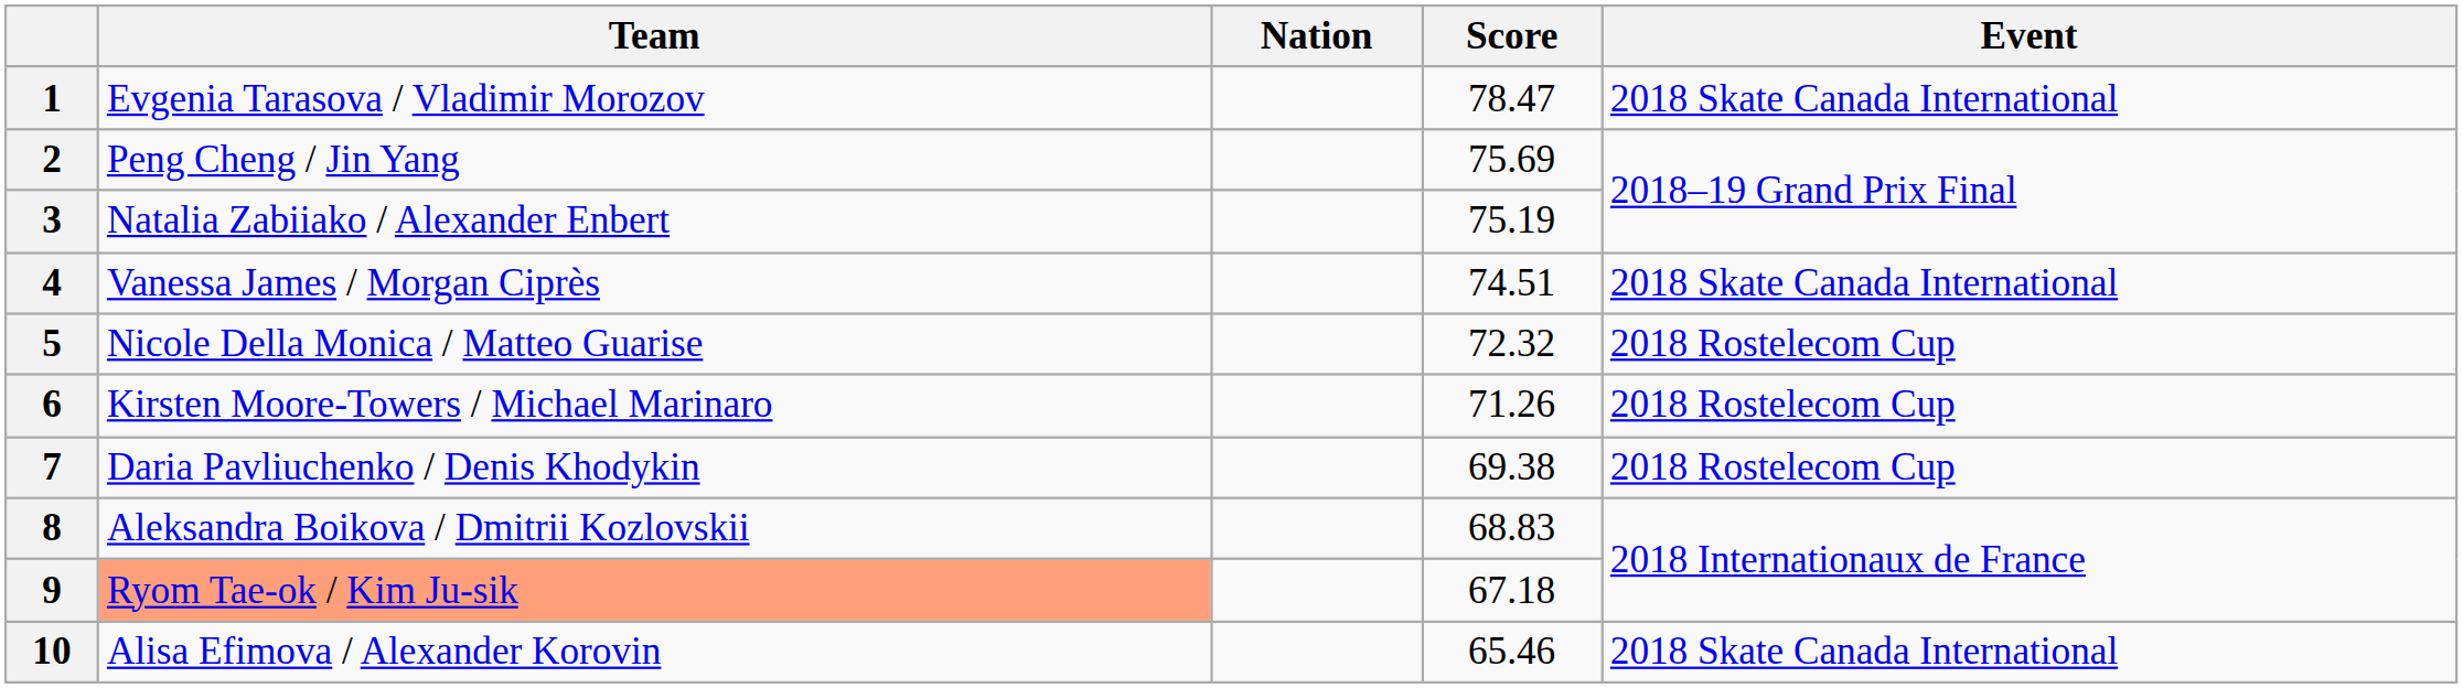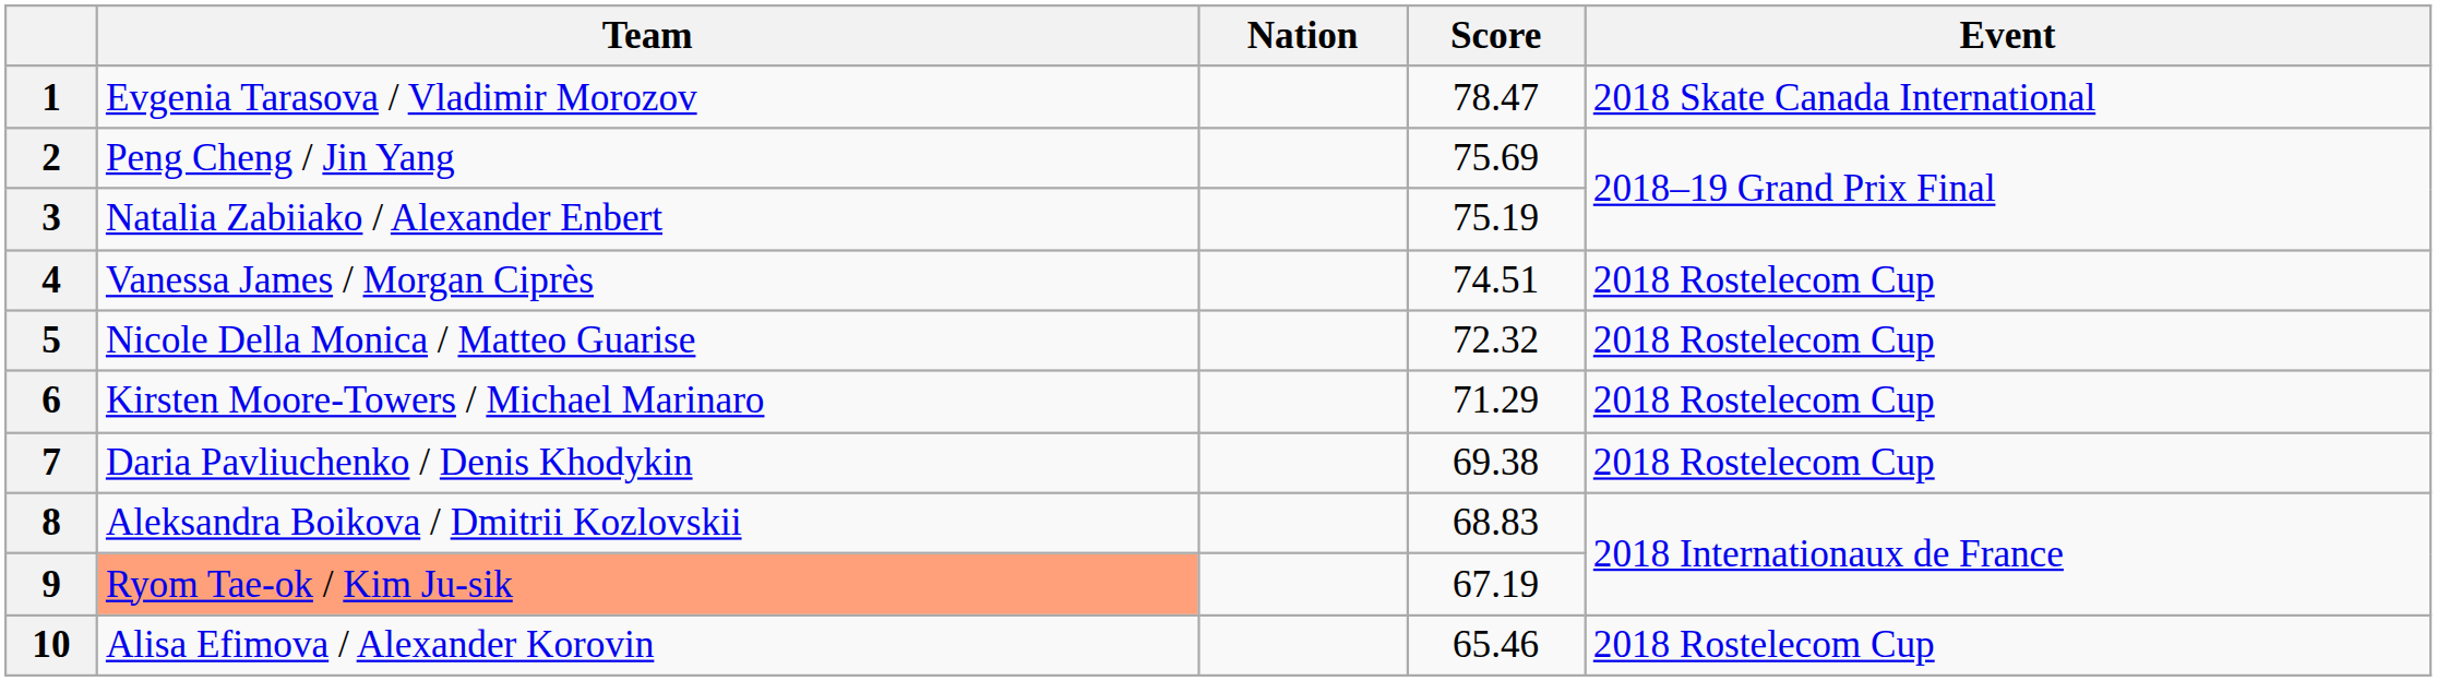4 | Event: 2018 Skate Canada International -> 2018 Rostelecom Cup
6 | Score: 71.26 -> 71.29
9 | Score: 67.18 -> 67.19
10 | Event: 2018 Skate Canada International -> 2018 Rostelecom Cup
